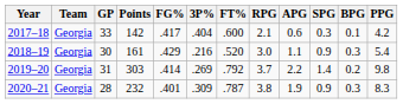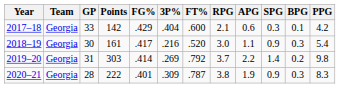2017–18 | FG%: .417 -> .429
2018–19 | FG%: .429 -> .417
2020–21 | Points: 232 -> 222
